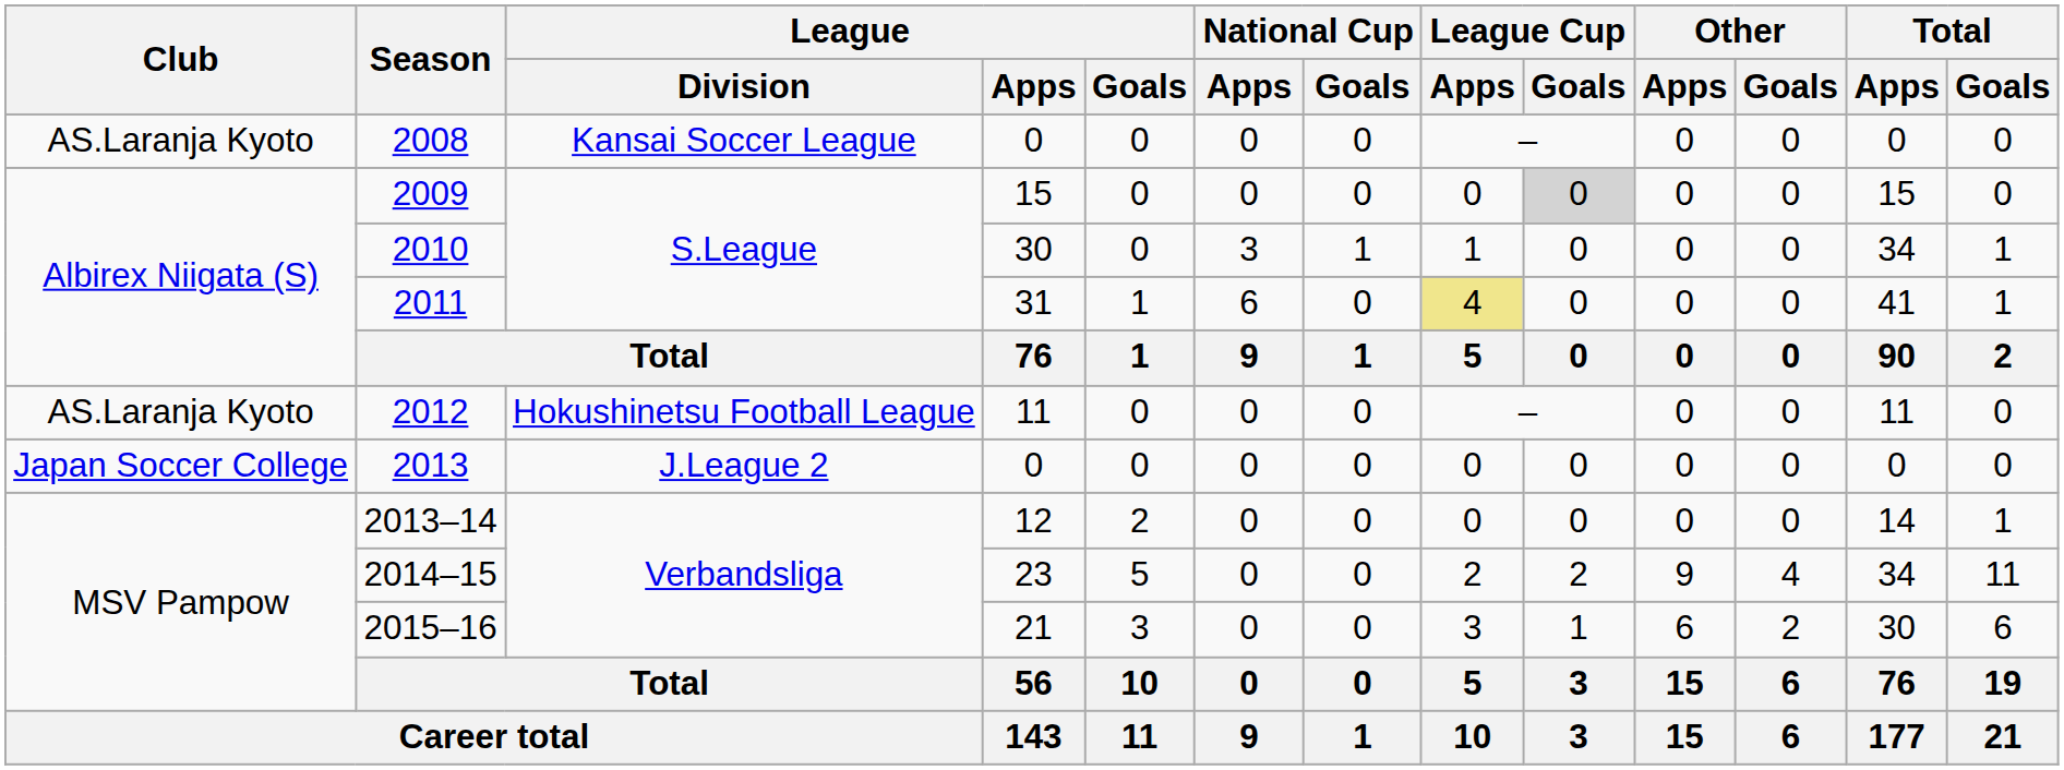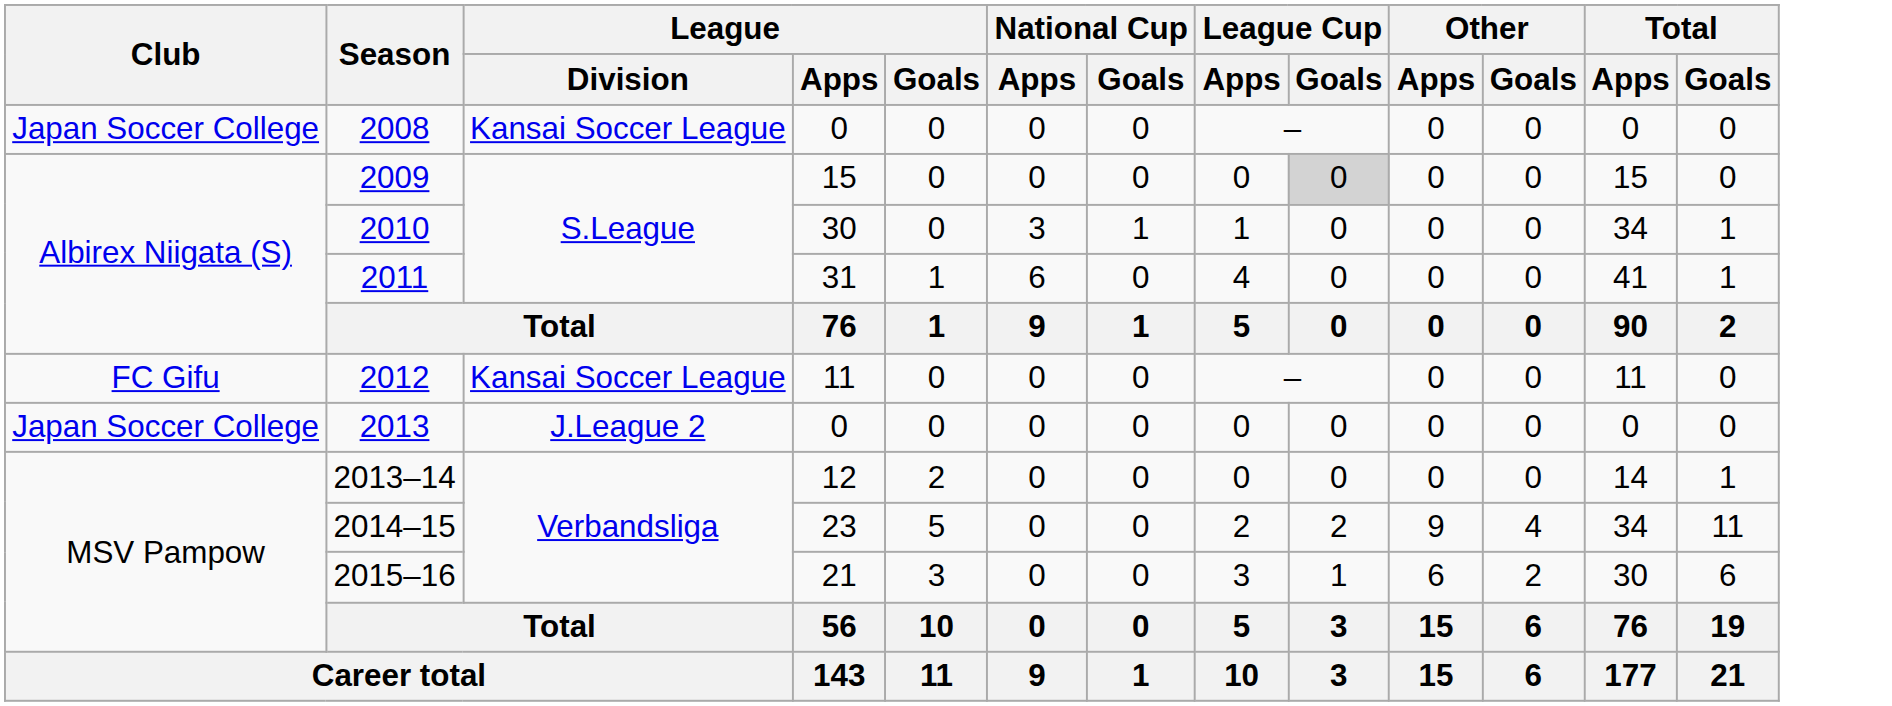2008 | Club: AS.Laranja Kyoto -> Japan Soccer College
2011 | League Cup / Apps: khaki background -> no background
2012 | Club: AS.Laranja Kyoto -> FC Gifu
2012 | League / Division: Hokushinetsu Football League -> Kansai Soccer League
